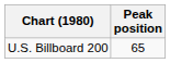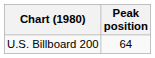U.S. Billboard 200 | Peak position: 65 -> 64
